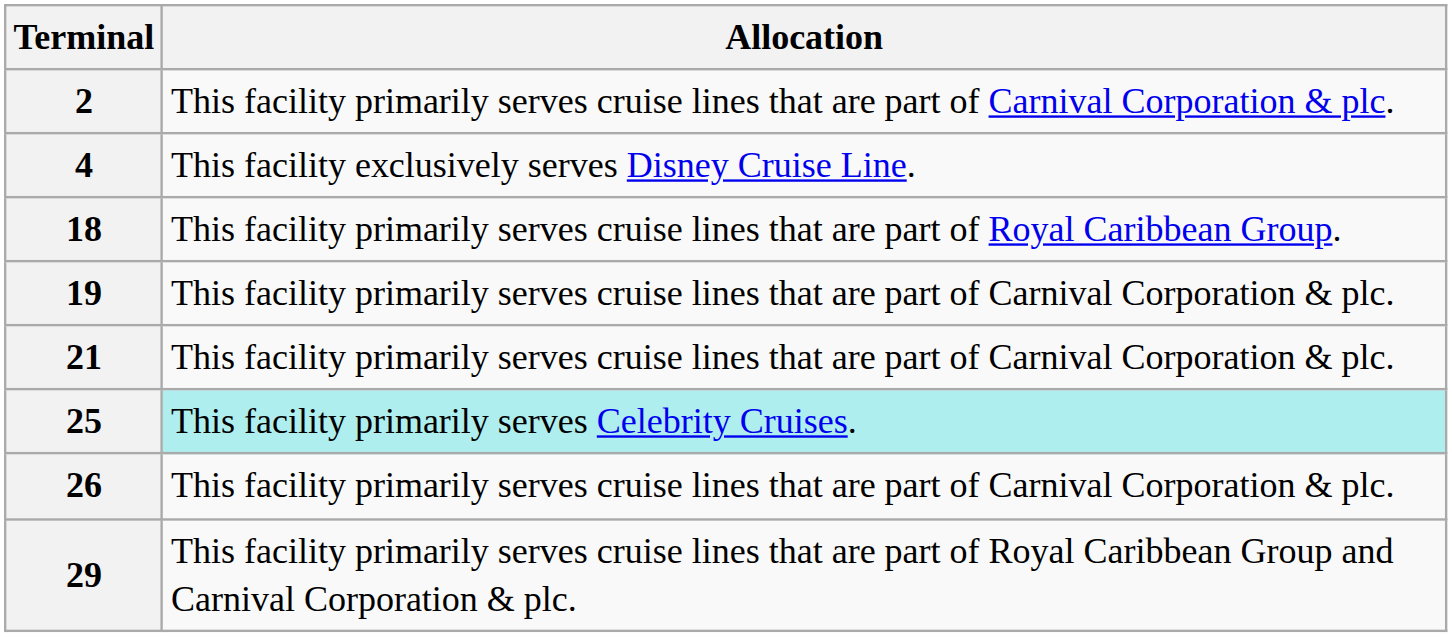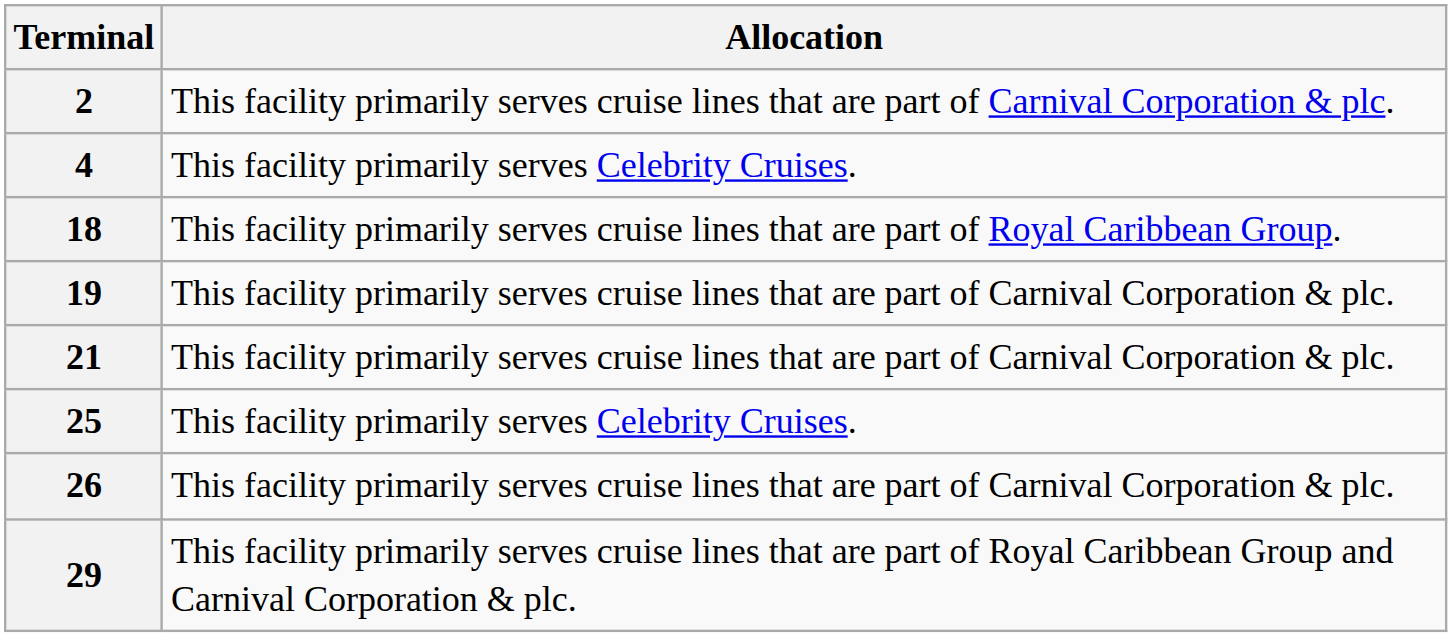4 | Allocation: This facility exclusively serves Disney Cruise Line. -> This facility primarily serves Celebrity Cruises.
25 | Allocation: paleturquoise background -> no background
